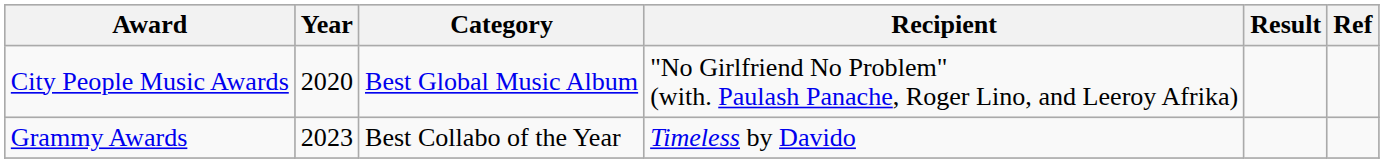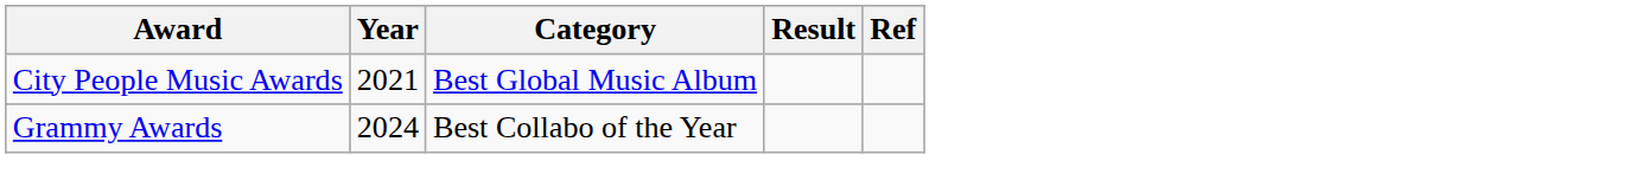- column: Recipient | "No Girlfriend No Problem" (with. Paulash Panache, Roger Lino, and Leeroy Afrika) | Timeless by Davido
City People Music Awards | Year: 2020 -> 2021
Grammy Awards | Year: 2023 -> 2024
